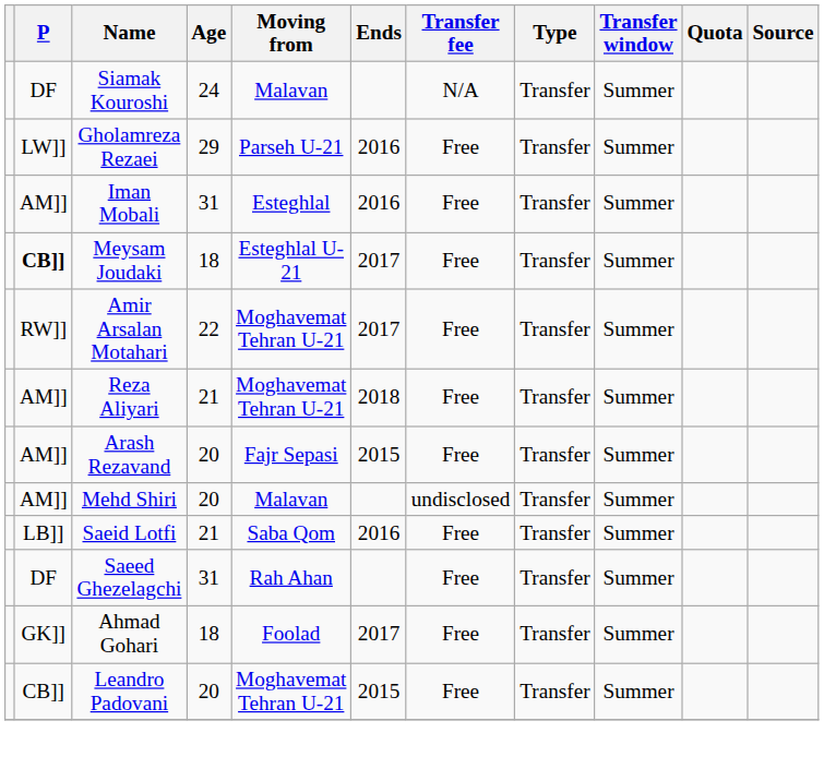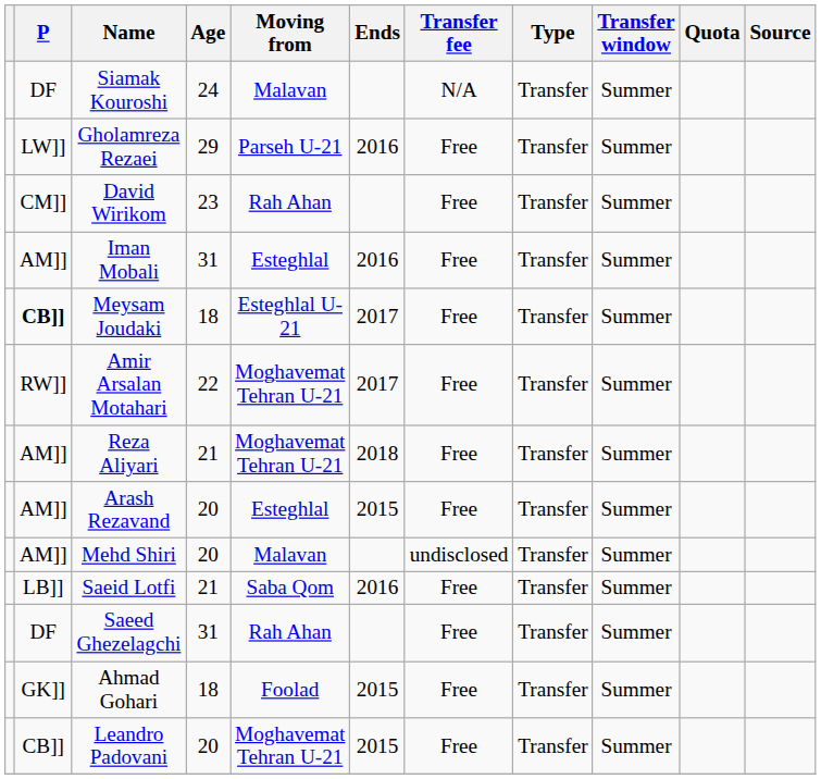+ row: CM]] | David Wirikom | 23 | Rah Ahan | Free | Transfer | Summer
Arash Rezavand | Moving from: Fajr Sepasi -> Esteghlal
Ahmad Gohari | Ends: 2017 -> 2015
